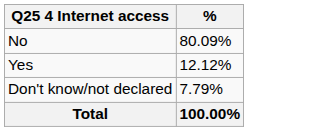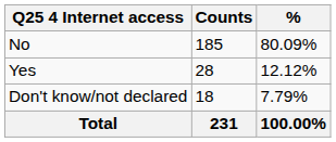+ column: Counts | 185 | 28 | 18 | 231
